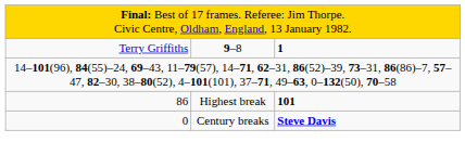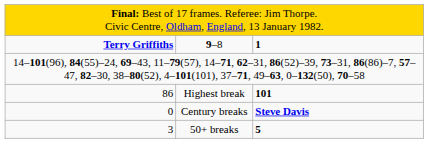9–8 | column 1: normal -> bold
+ row: 3 | 50+ breaks | 5
